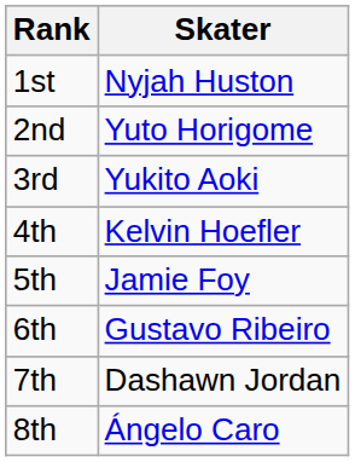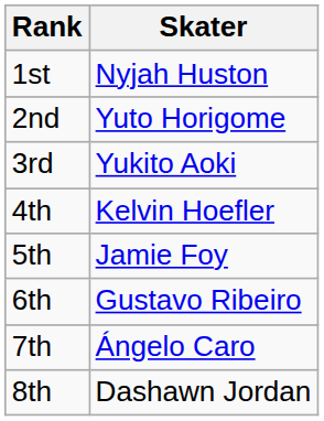7th | Skater: Dashawn Jordan -> Ángelo Caro
8th | Skater: Ángelo Caro -> Dashawn Jordan
